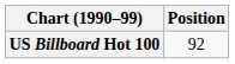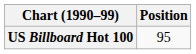US Billboard Hot 100 | Position: 92 -> 95
